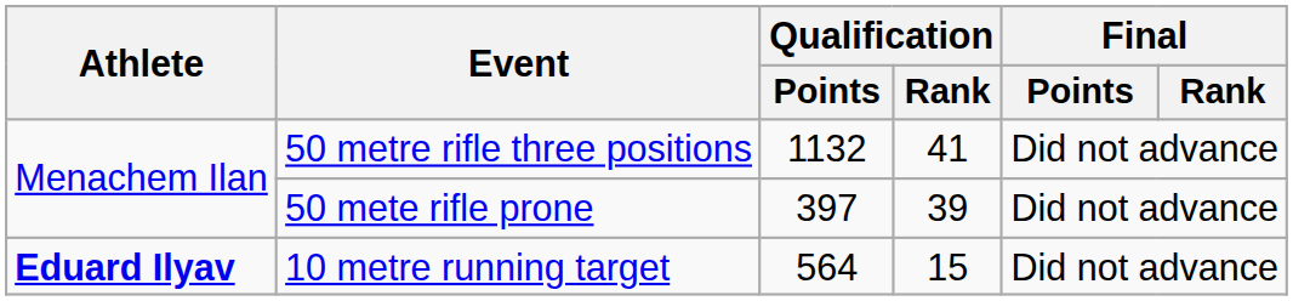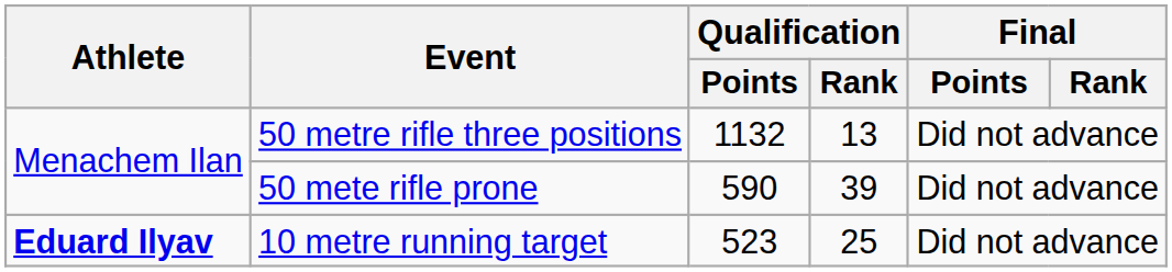50 metre rifle three positions | Qualification / Rank: 41 -> 13
50 mete rifle prone | Qualification / Points: 397 -> 590
10 metre running target | Qualification / Points: 564 -> 523
10 metre running target | Qualification / Rank: 15 -> 25
